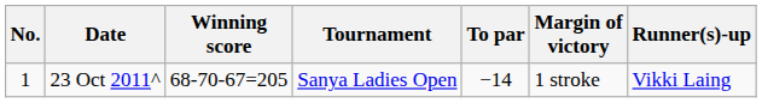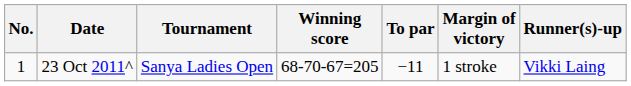columns swapped: Tournament <-> Winning score
23 Oct 2011^ | To par: −14 -> −11
